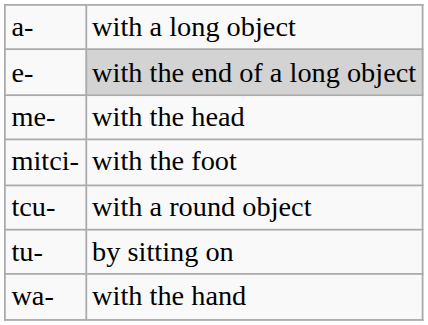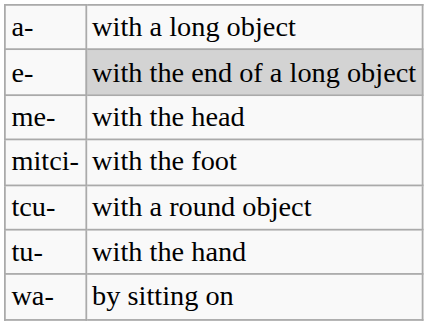tu- | column 2: by sitting on -> with the hand
wa- | column 2: with the hand -> by sitting on
